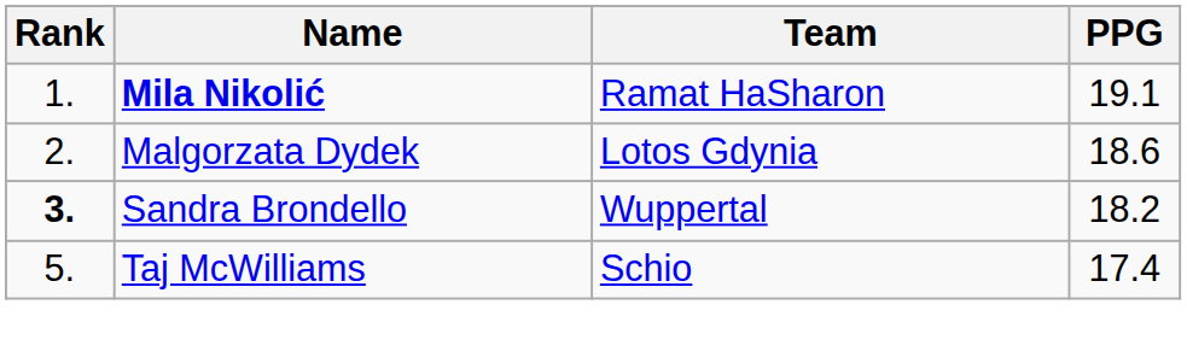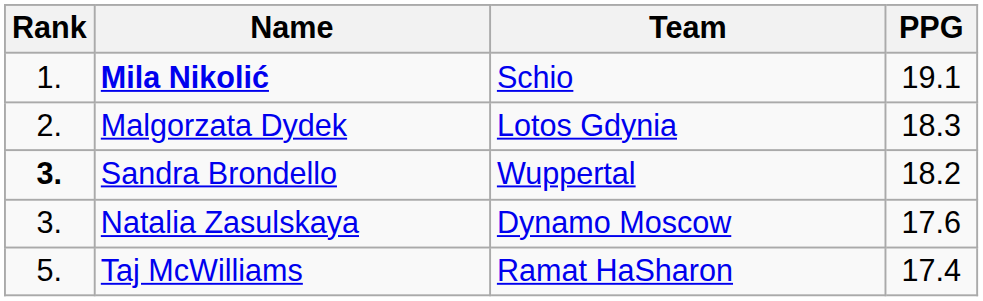Mila Nikolić | Team: Ramat HaSharon -> Schio
Malgorzata Dydek | PPG: 18.6 -> 18.3
+ row: 3. | Natalia Zasulskaya | Dynamo Moscow | 17.6
Taj McWilliams | Team: Schio -> Ramat HaSharon
